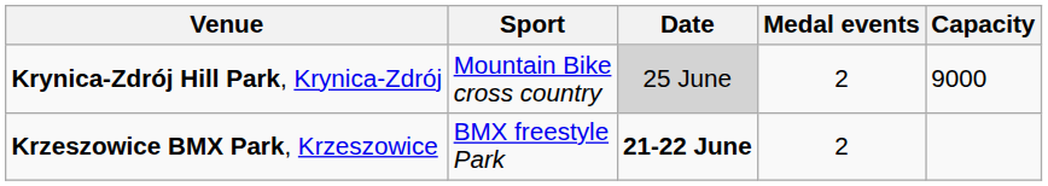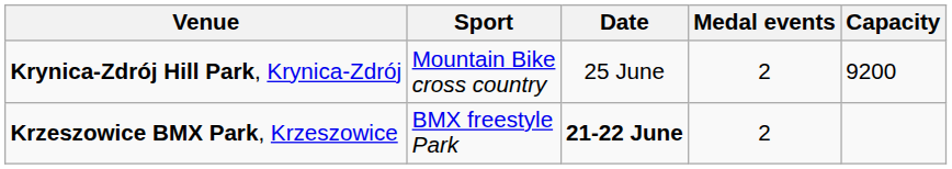Krynica-Zdrój Hill Park, Krynica-Zdrój | Date: lightgrey background -> no background
Krynica-Zdrój Hill Park, Krynica-Zdrój | Capacity: 9000 -> 9200
